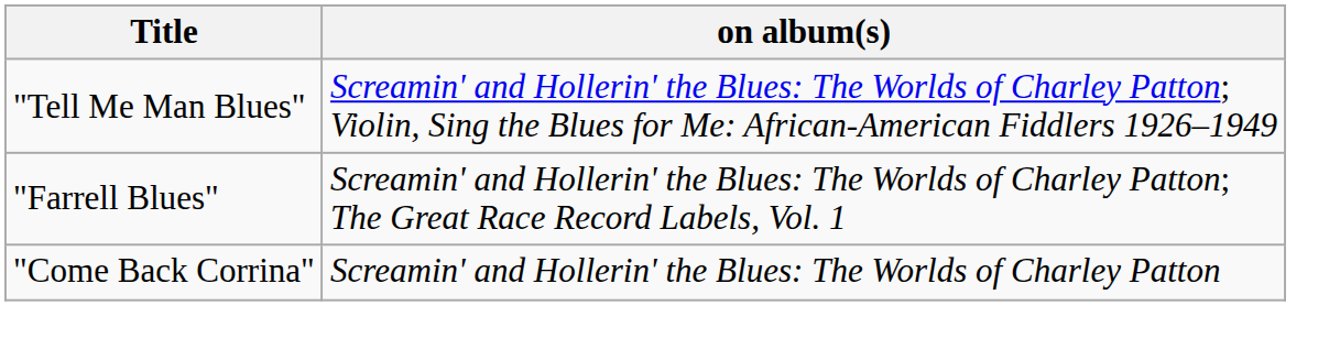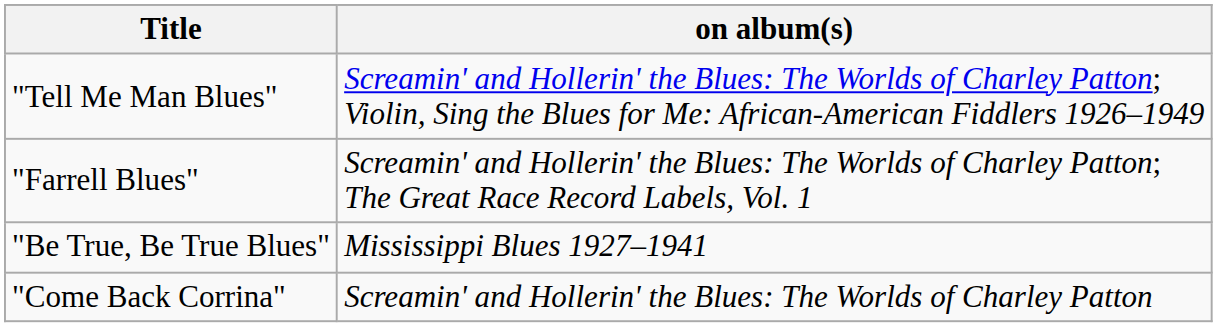+ row: "Be True, Be True Blues" | Mississippi Blues 1927–1941
